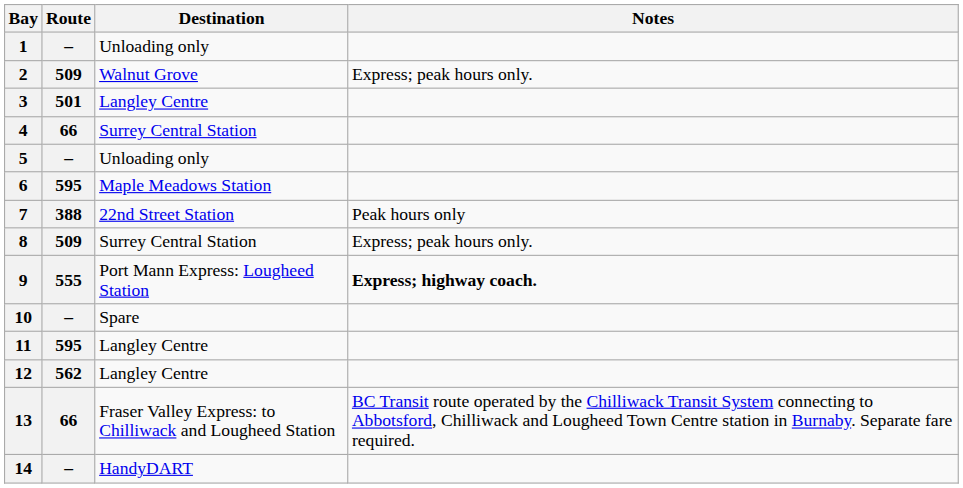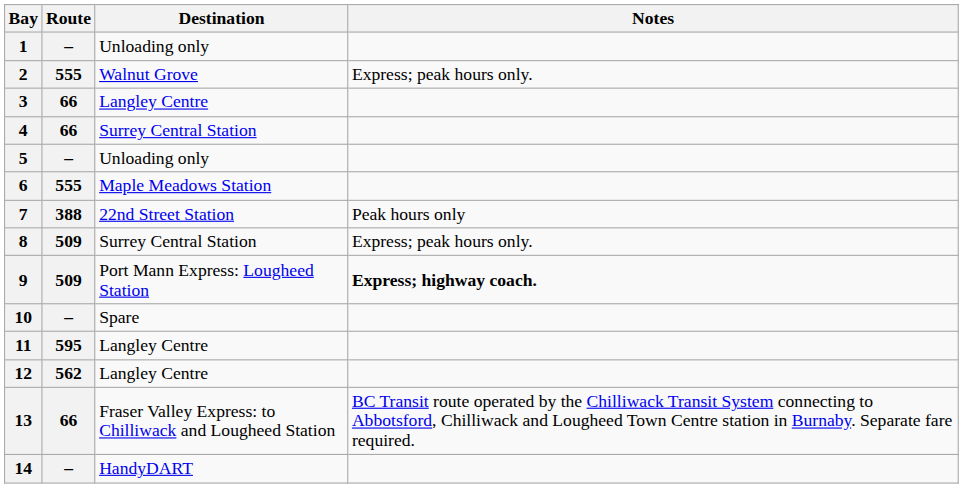2 | Route: 509 -> 555
3 | Route: 501 -> 66
6 | Route: 595 -> 555
9 | Route: 555 -> 509
